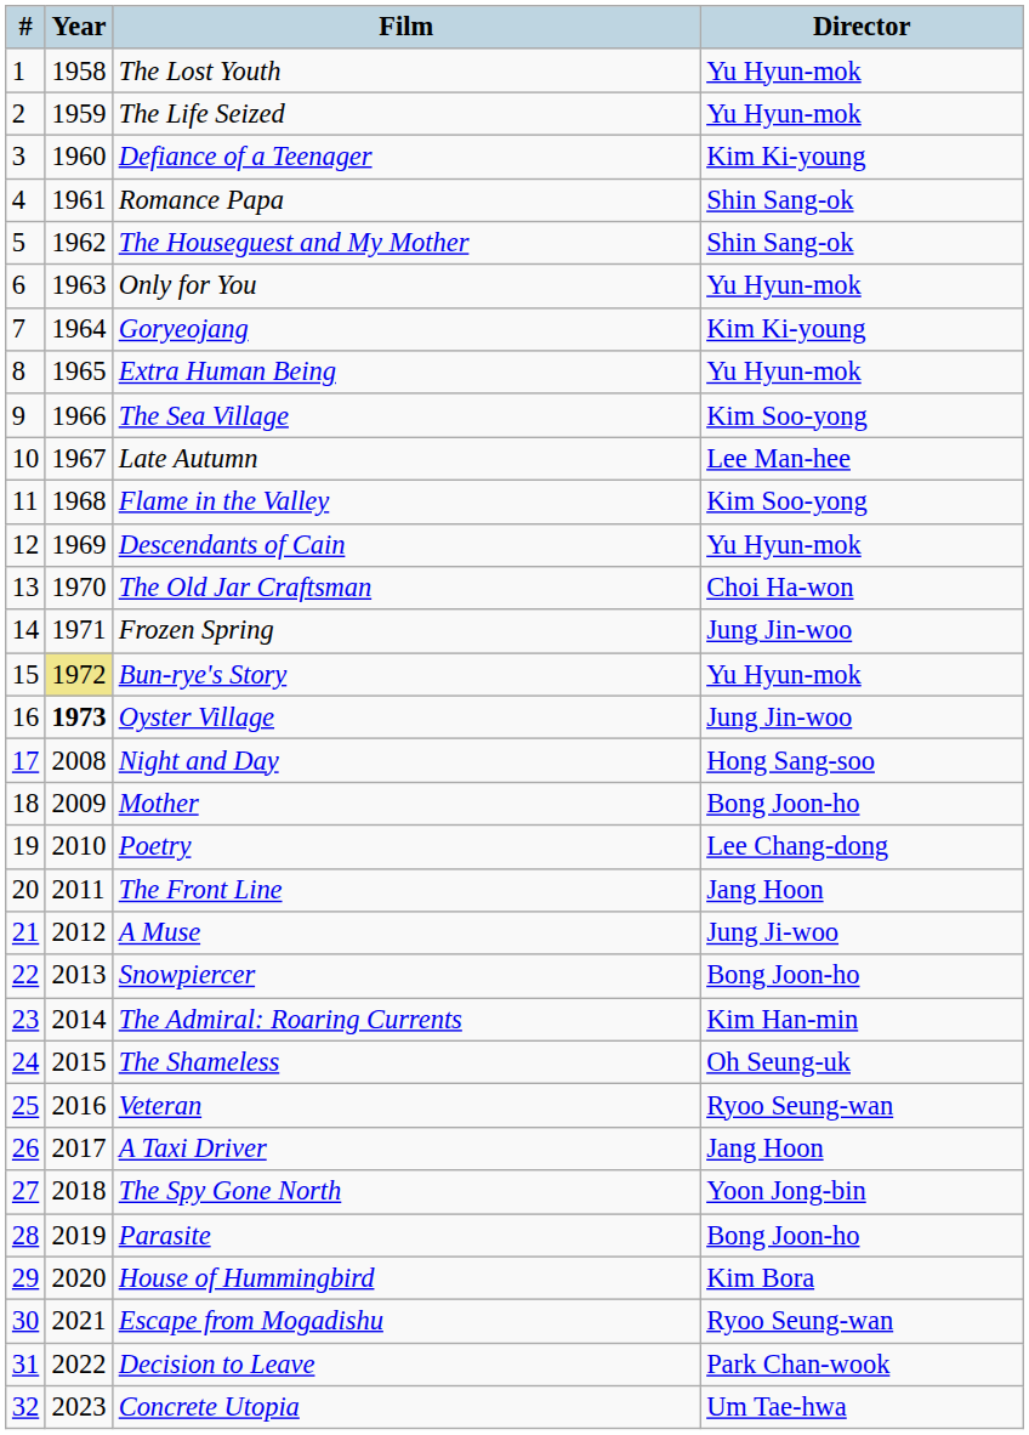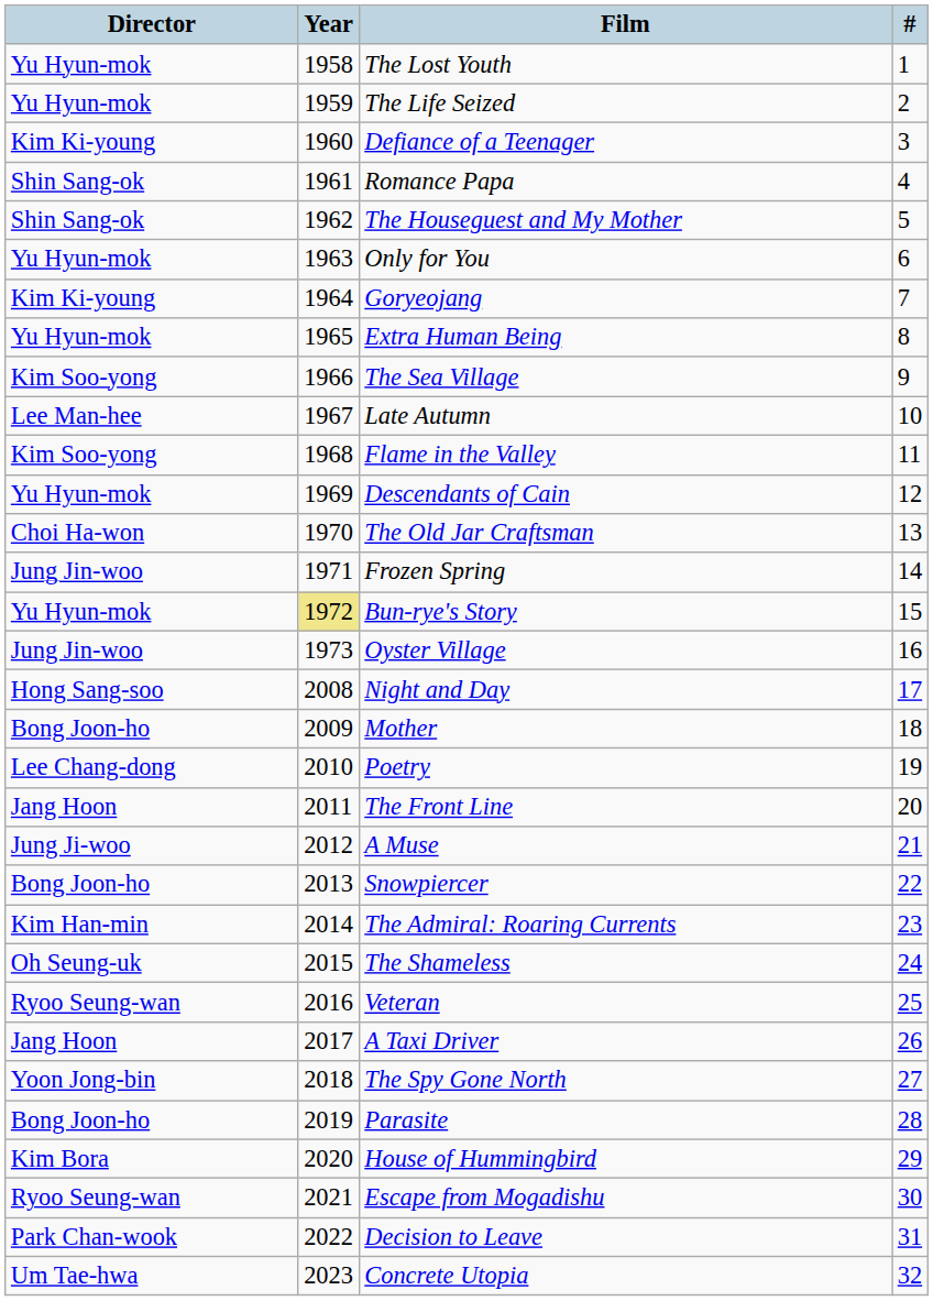columns swapped: # <-> Director
Oyster Village | Year: bold -> normal
